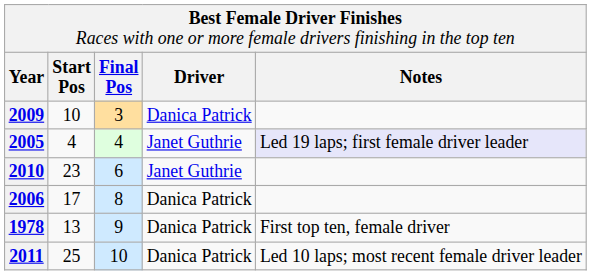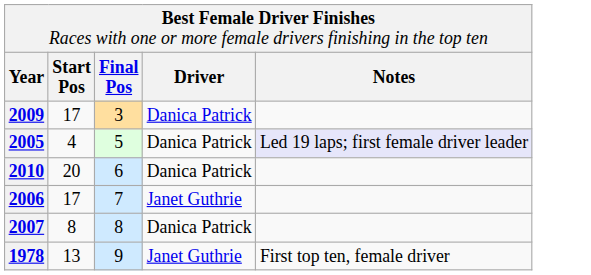2009 | column 2: 10 -> 17
2005 | column 3: 4 -> 5
2005 | column 4: Janet Guthrie -> Danica Patrick
2010 | column 2: 23 -> 20
2010 | column 4: Janet Guthrie -> Danica Patrick
2006 | column 3: 8 -> 7
2006 | column 4: Danica Patrick -> Janet Guthrie
+ row: 2007 | 8 | 8 | Danica Patrick
1978 | column 4: Danica Patrick -> Janet Guthrie
- row: 2011 | 25 | 10 | Danica Patrick | Led 10 laps; most recent female driver leader
